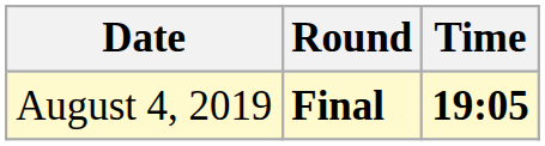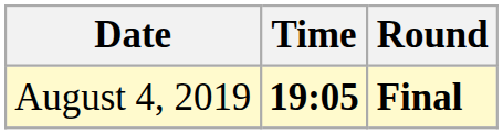columns swapped: Time <-> Round
